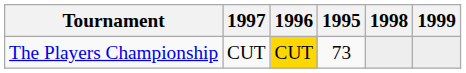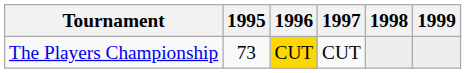columns swapped: 1995 <-> 1997
